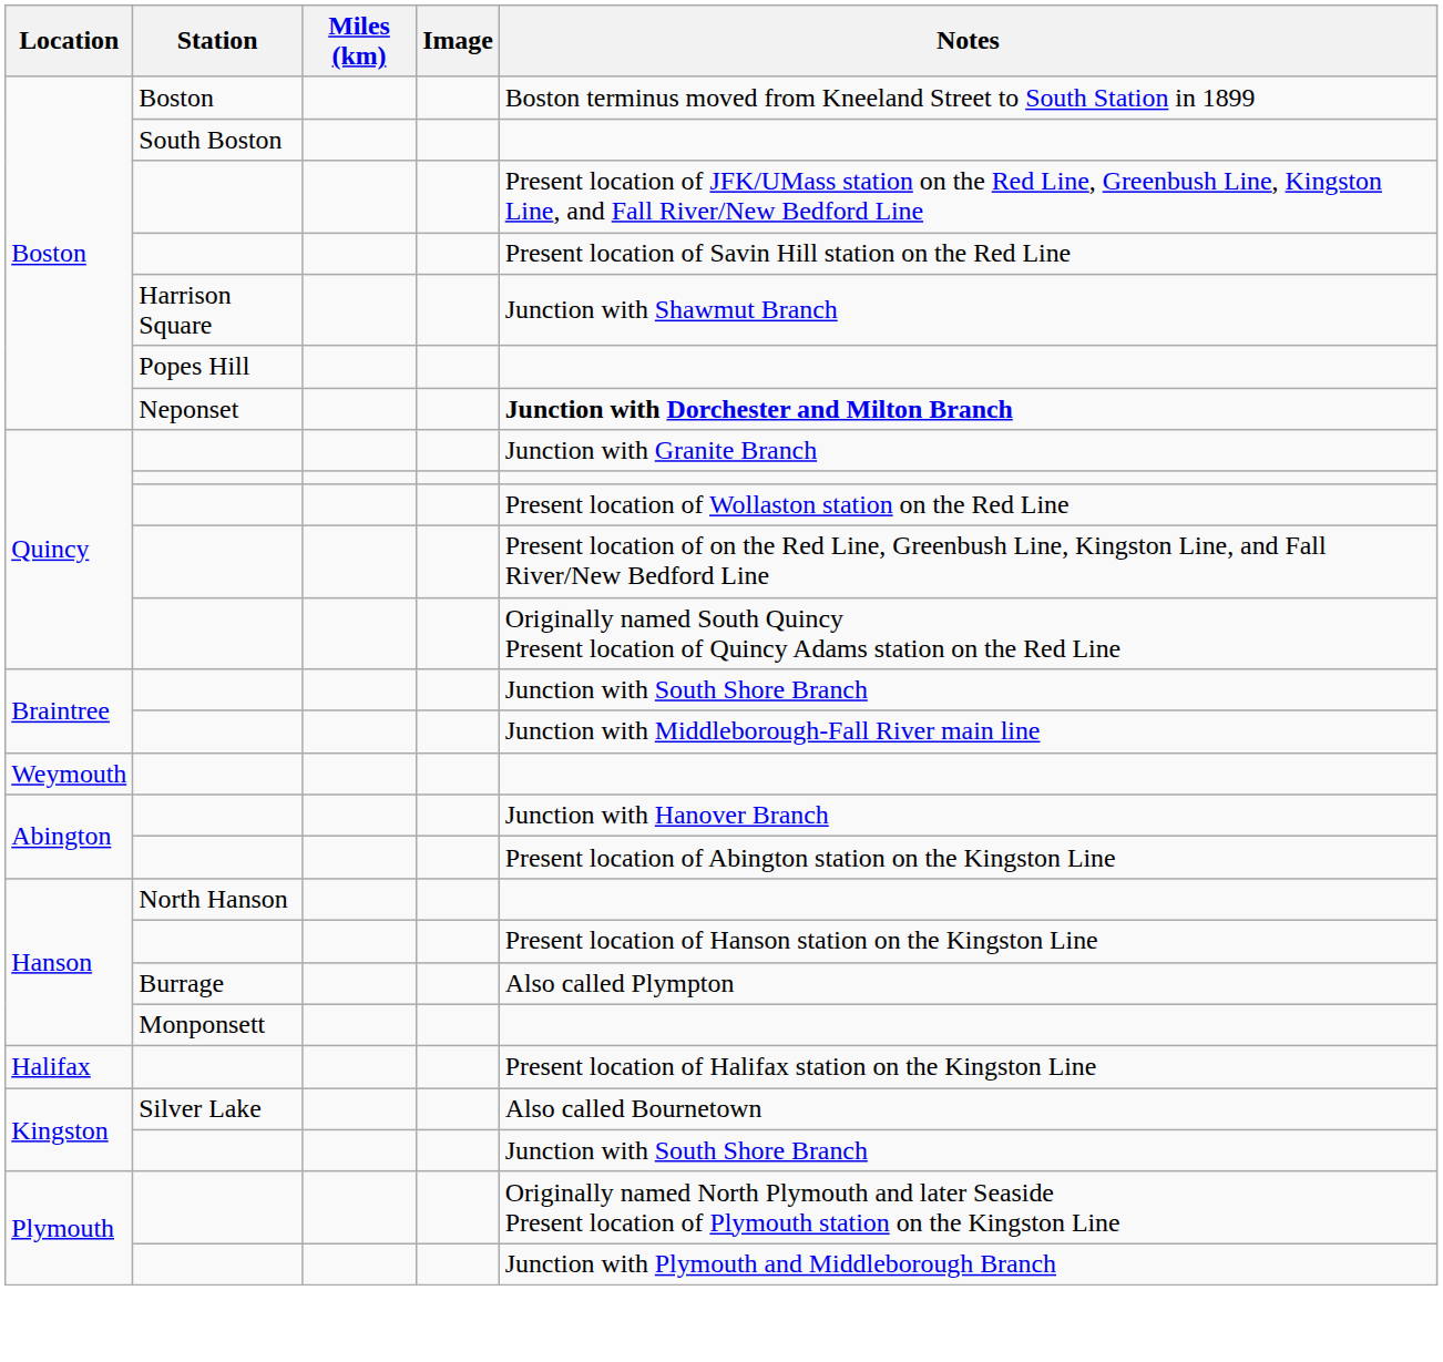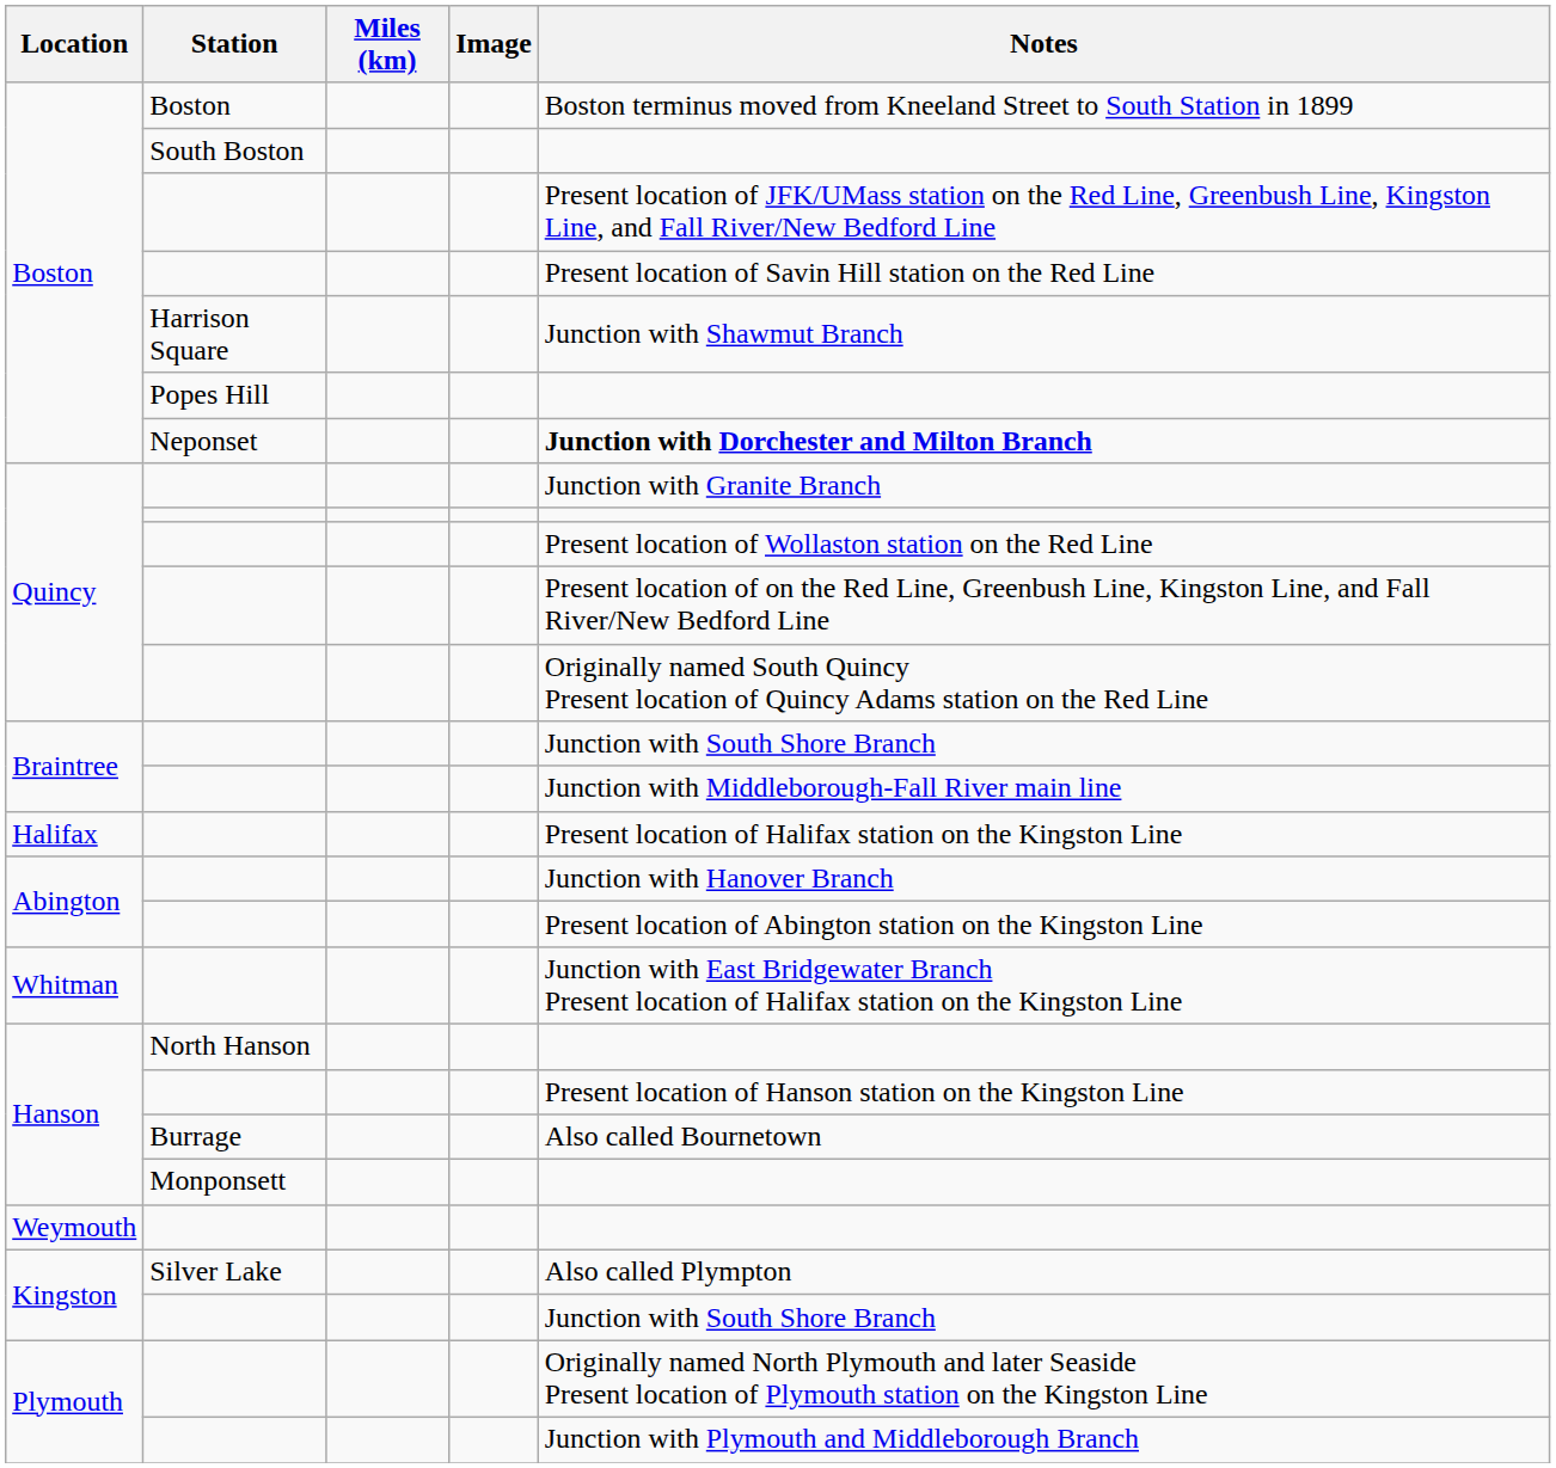rows swapped: Weymouth <-> Halifax
+ row: Whitman | Junction with East Bridgewater Branch Present location of Halifax station on the Kingston Line
Hanson / Burrage | Notes: Also called Plympton -> Also called Bournetown
Kingston / Silver Lake | Notes: Also called Bournetown -> Also called Plympton
